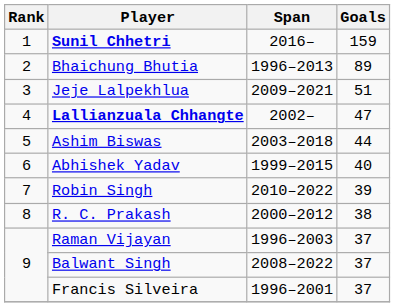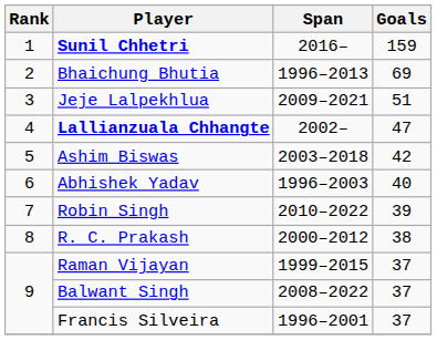Bhaichung Bhutia | Goals: 89 -> 69
Ashim Biswas | Goals: 44 -> 42
Abhishek Yadav | Span: 1999–2015 -> 1996–2003
Raman Vijayan | Span: 1996–2003 -> 1999–2015
